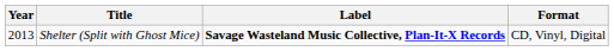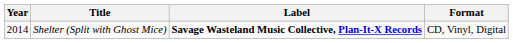Shelter (Split with Ghost Mice) | Year: 2013 -> 2014
